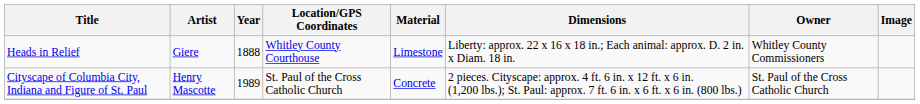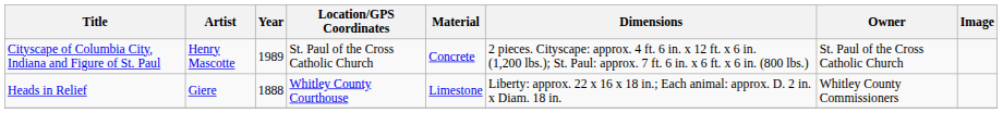rows swapped: Cityscape of Columbia City, Indiana and Figure of St. Paul <-> Heads in Relief
